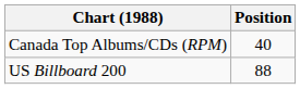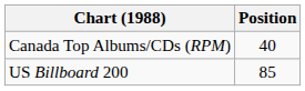US Billboard 200 | Position: 88 -> 85
